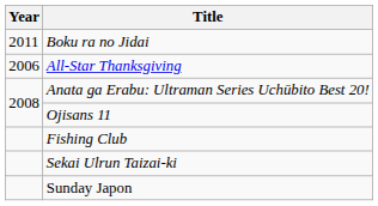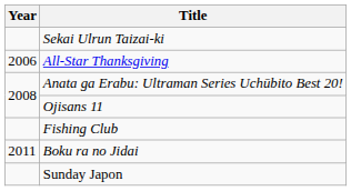rows swapped: Sekai Ulrun Taizai-ki <-> Boku ra no Jidai
